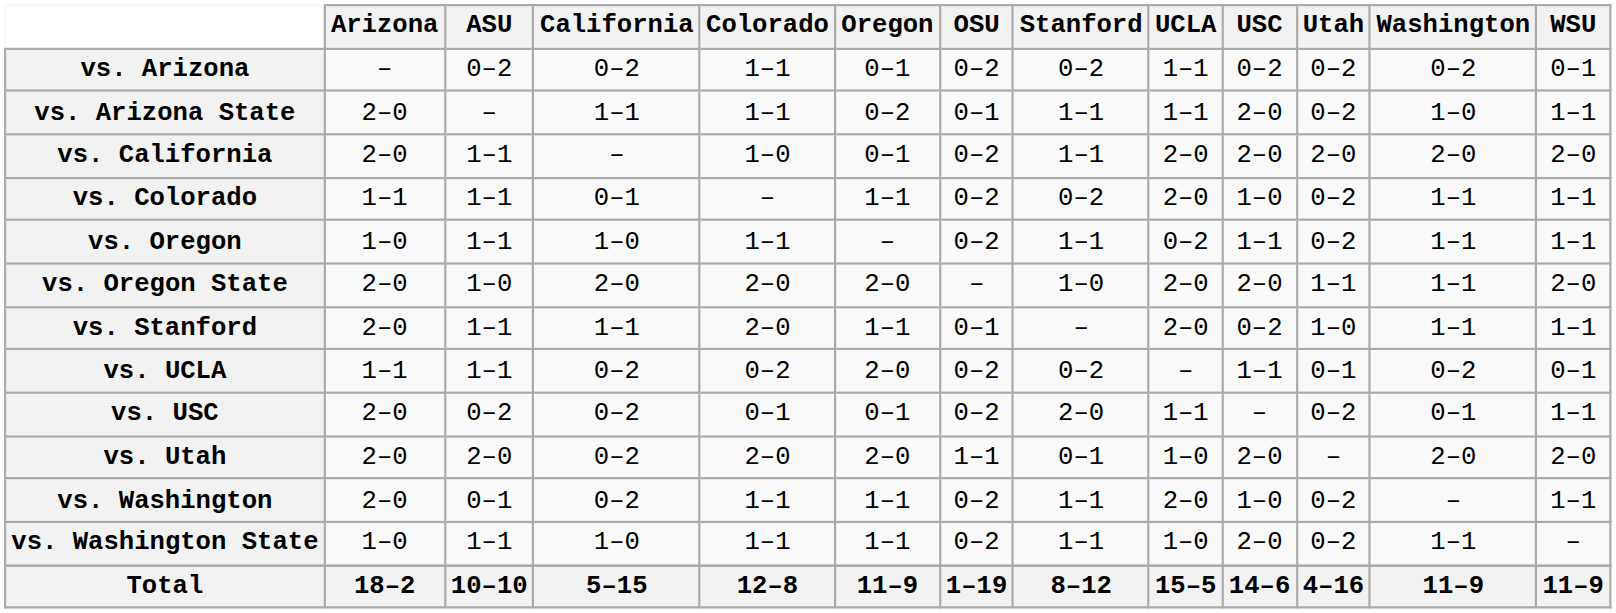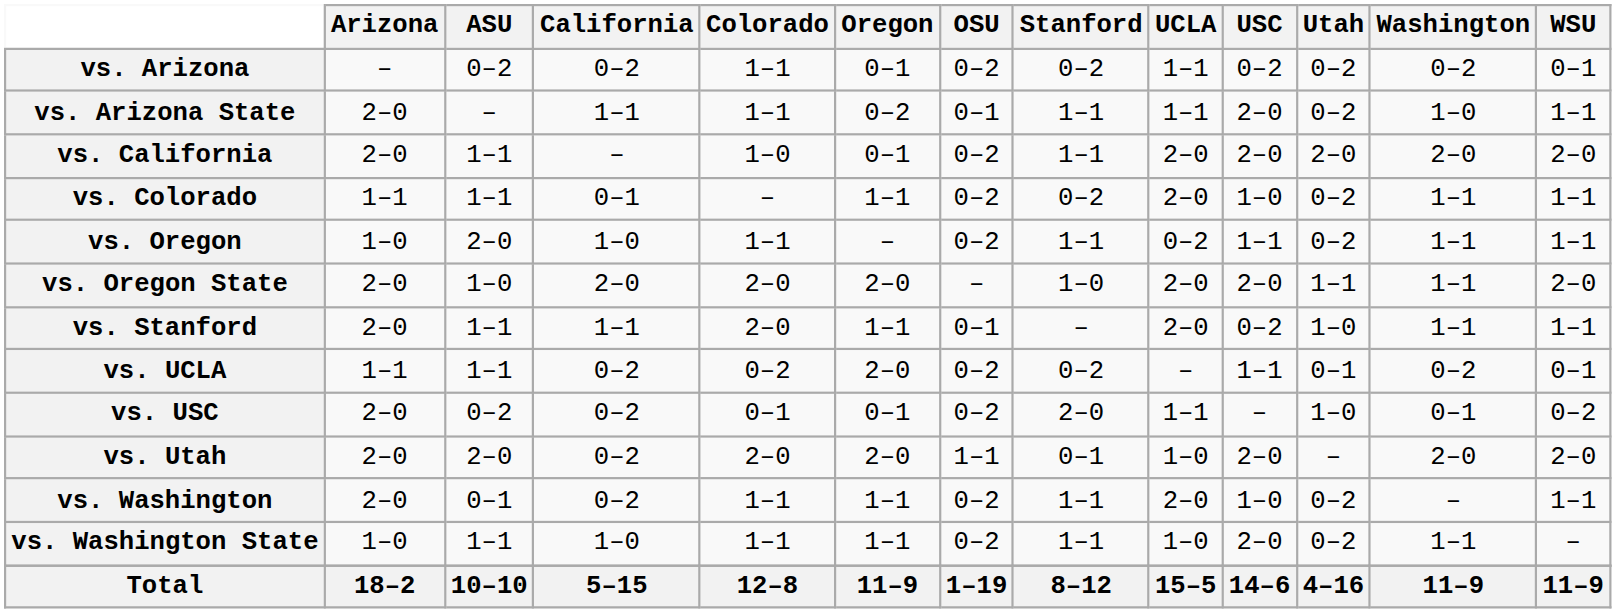vs. Oregon | ASU: 1–1 -> 2–0
vs. USC | Utah: 0–2 -> 1–0
vs. USC | WSU: 1–1 -> 0–2
